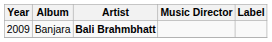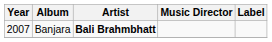Banjara | Year: 2009 -> 2007
